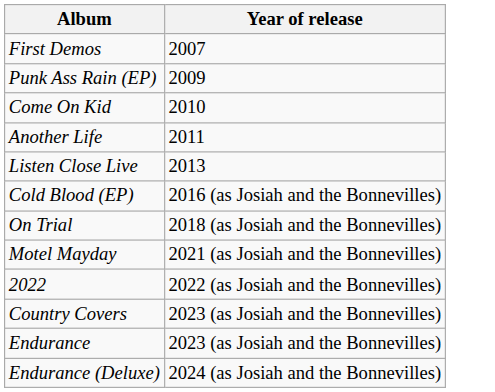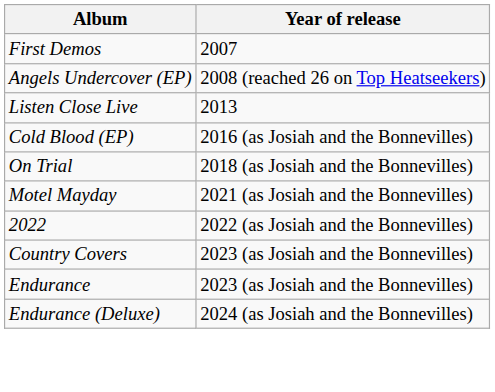+ row: Angels Undercover (EP) | 2008 (reached 26 on Top Heatseekers)
- row: Punk Ass Rain (EP) | 2009
- row: Come On Kid | 2010
- row: Another Life | 2011
